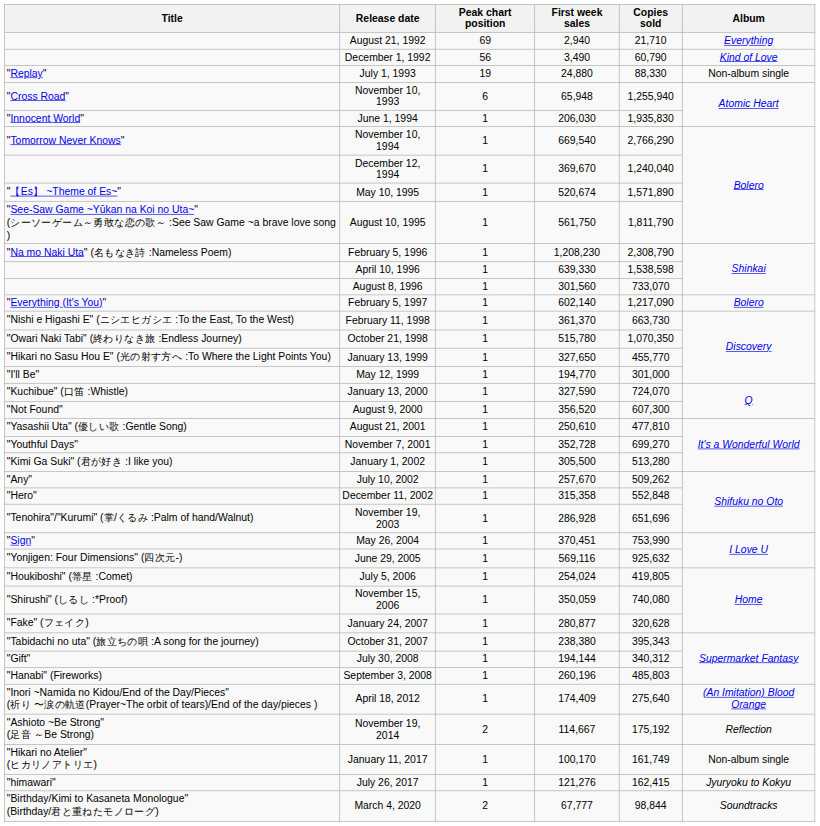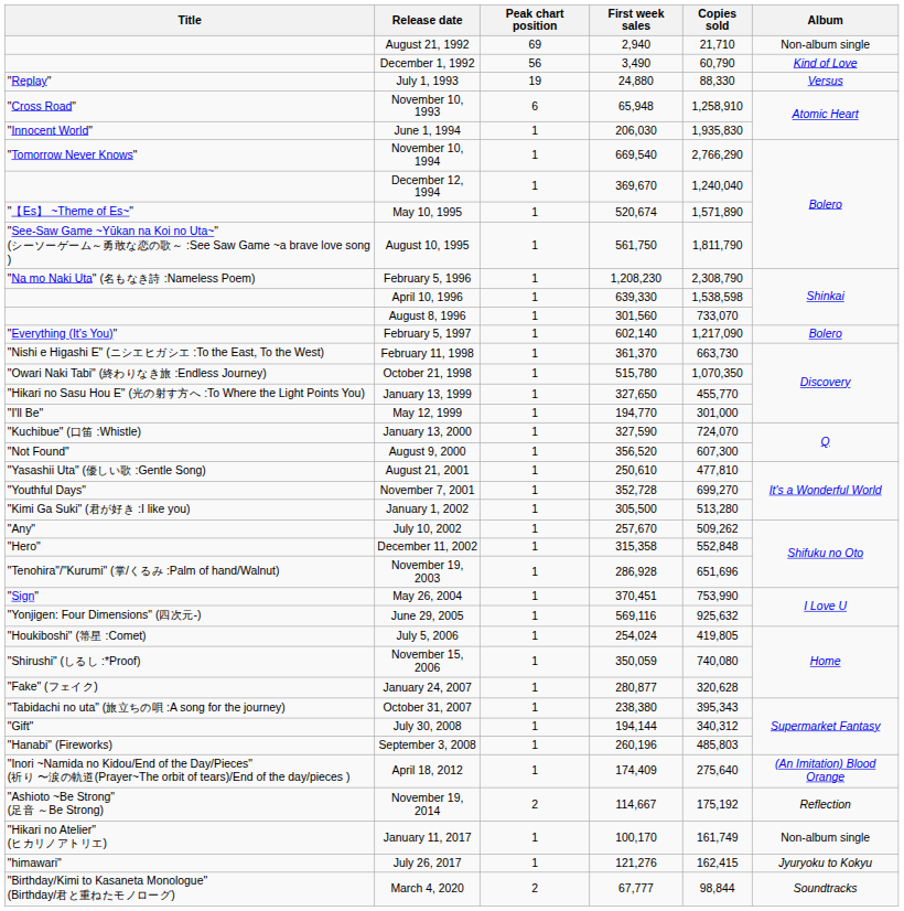August 21, 1992 | Album: Everything -> Non-album single
July 1, 1993 | Album: Non-album single -> Versus
November 10, 1993 | Copies sold: 1,255,940 -> 1,258,910
